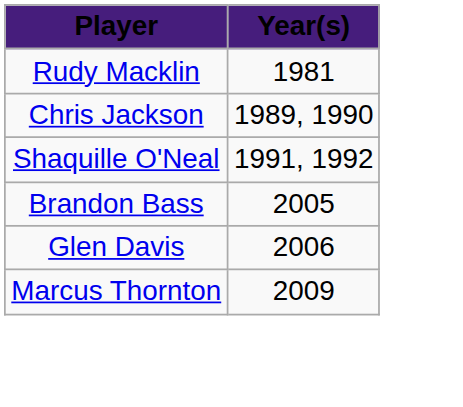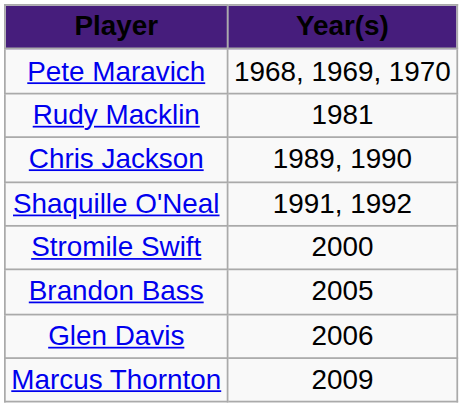+ row: Pete Maravich | 1968, 1969, 1970
+ row: Stromile Swift | 2000
